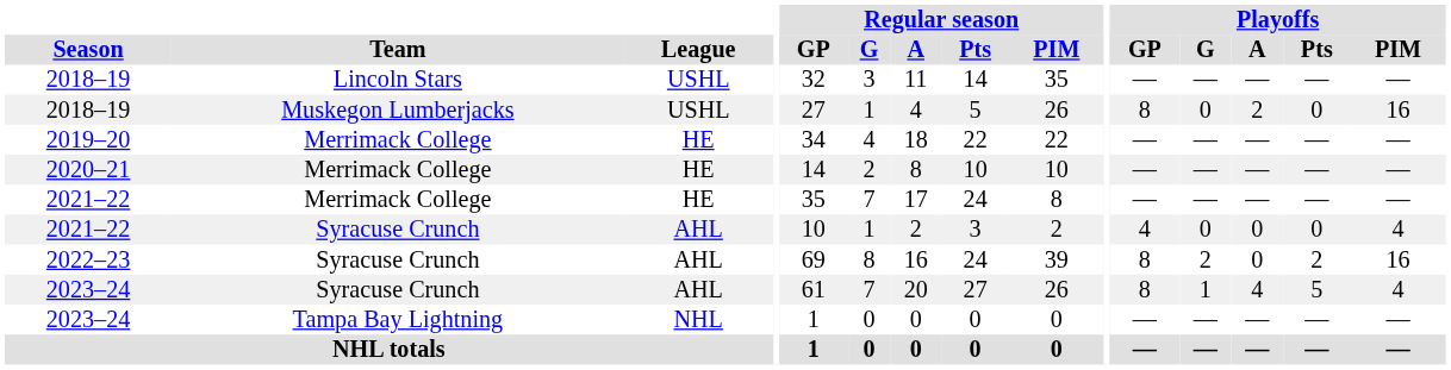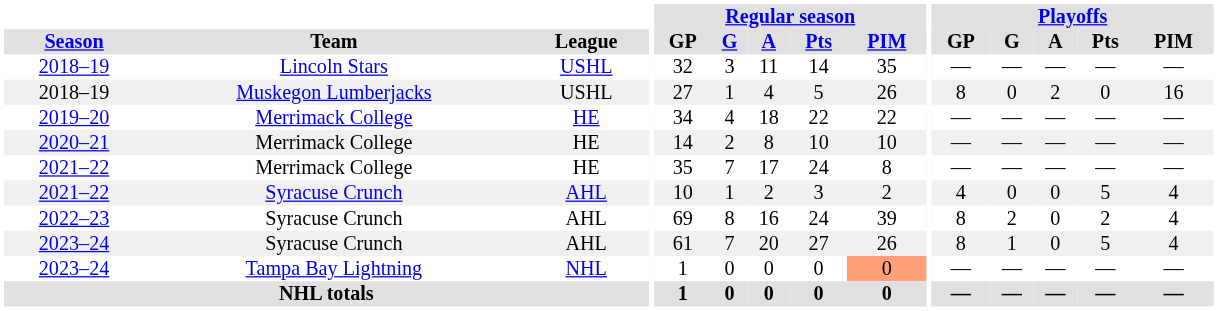2021–22 / Syracuse Crunch | Playoffs / Pts: 0 -> 5
2022–23 | Playoffs / PIM: 16 -> 4
2023–24 / Syracuse Crunch | Playoffs / A: 4 -> 0
2023–24 / Tampa Bay Lightning | Regular season / PIM: no background -> lightsalmon background
